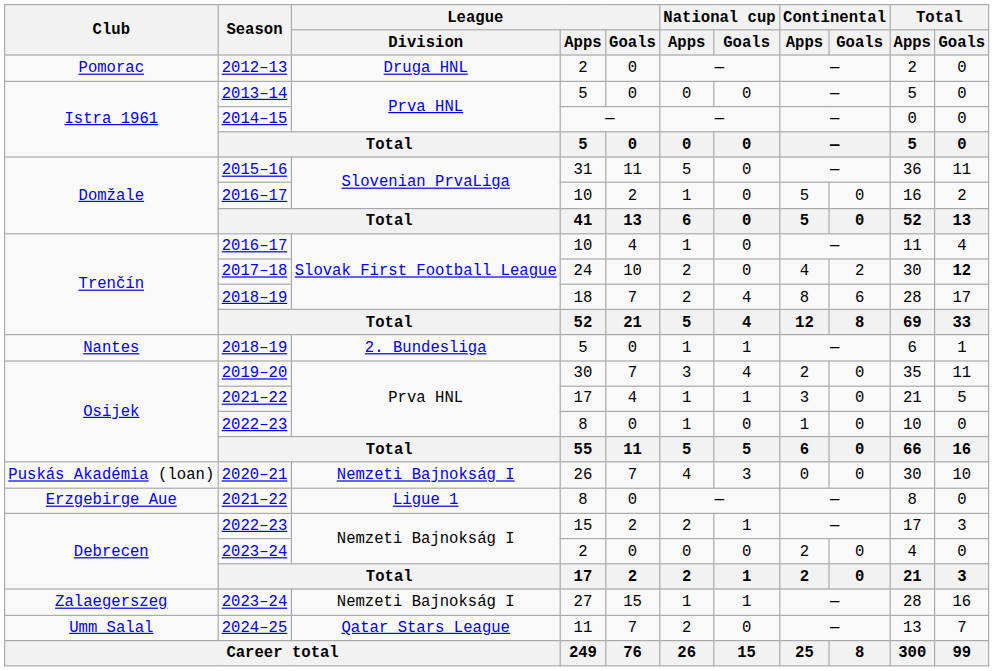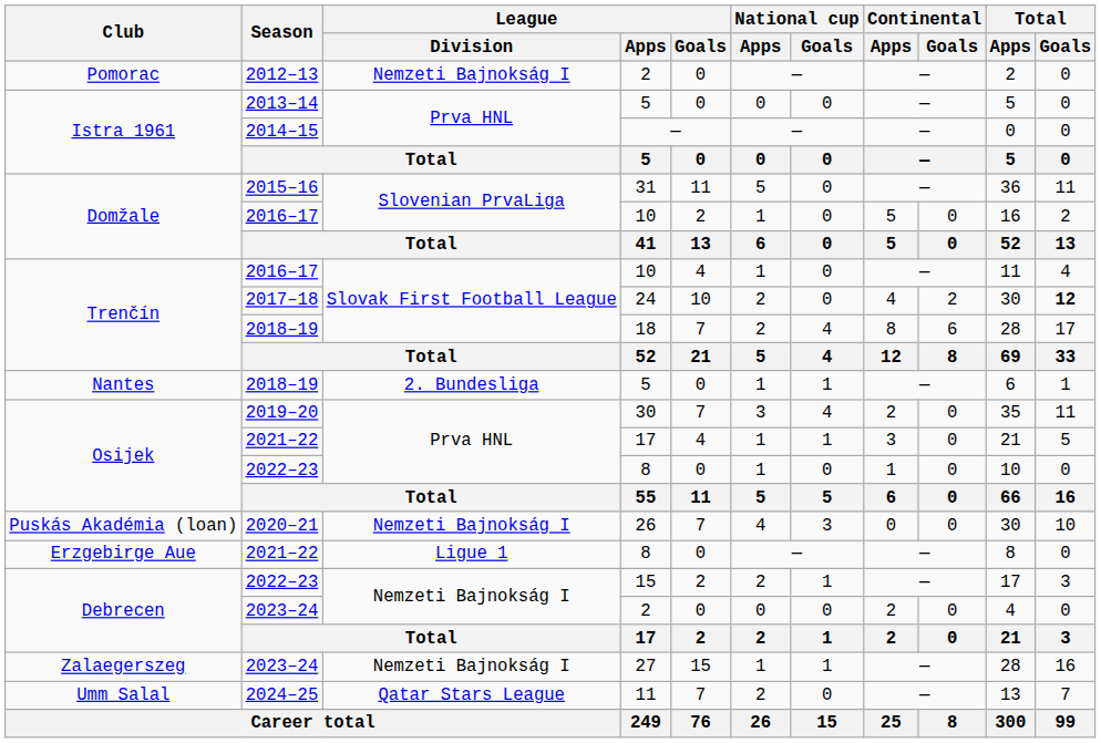Pomorac / 2 | League / Division: Druga HNL -> Nemzeti Bajnokság I
